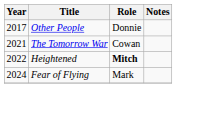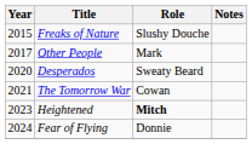+ row: 2015 | Freaks of Nature | Slushy Douche
Other People | Role: Donnie -> Mark
+ row: 2020 | Desperados | Sweaty Beard
Heightened | Year: 2022 -> 2023
Fear of Flying | Role: Mark -> Donnie
